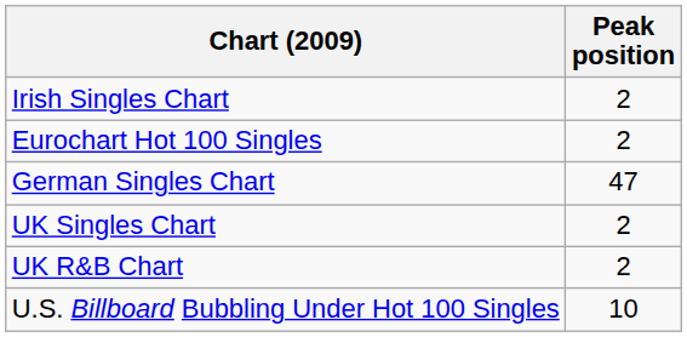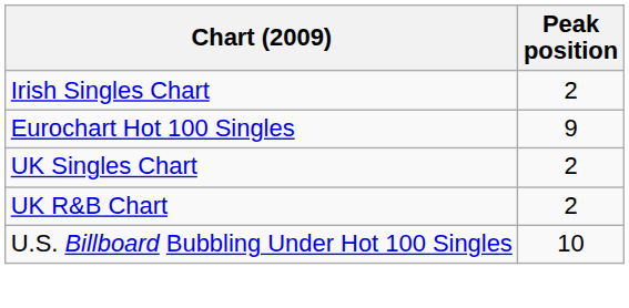Eurochart Hot 100 Singles | Peak position: 2 -> 9
- row: German Singles Chart | 47
